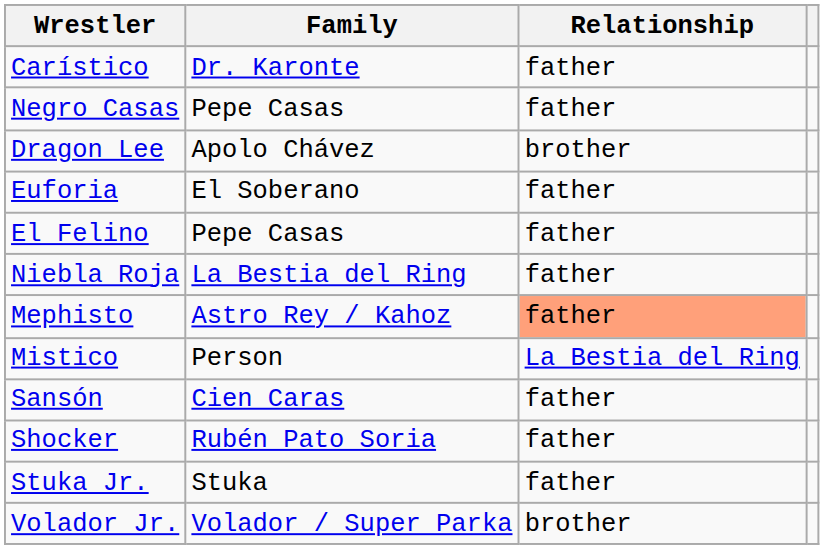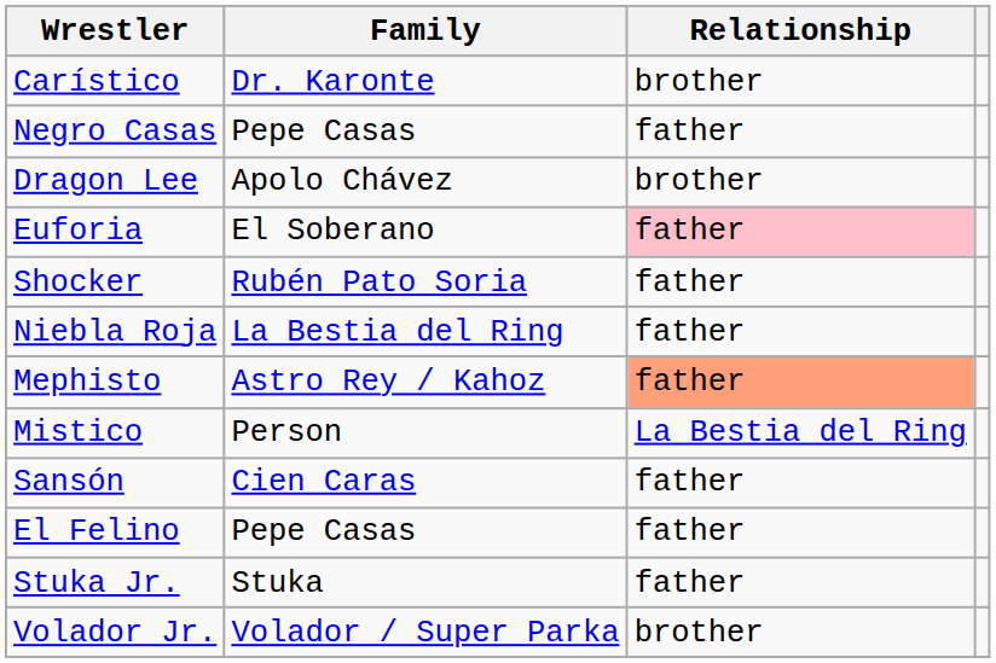Carístico | Relationship: father -> brother
Euforia | Relationship: no background -> pink background
rows swapped: El Felino <-> Shocker
